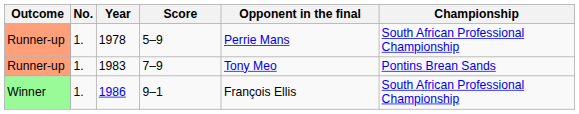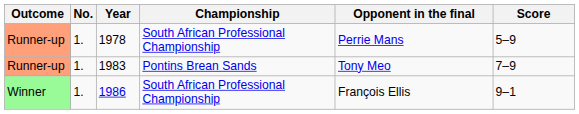columns swapped: Championship <-> Score
